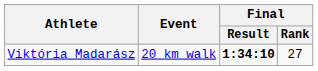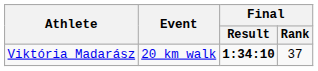Viktória Madarász | Final / Rank: 27 -> 37
